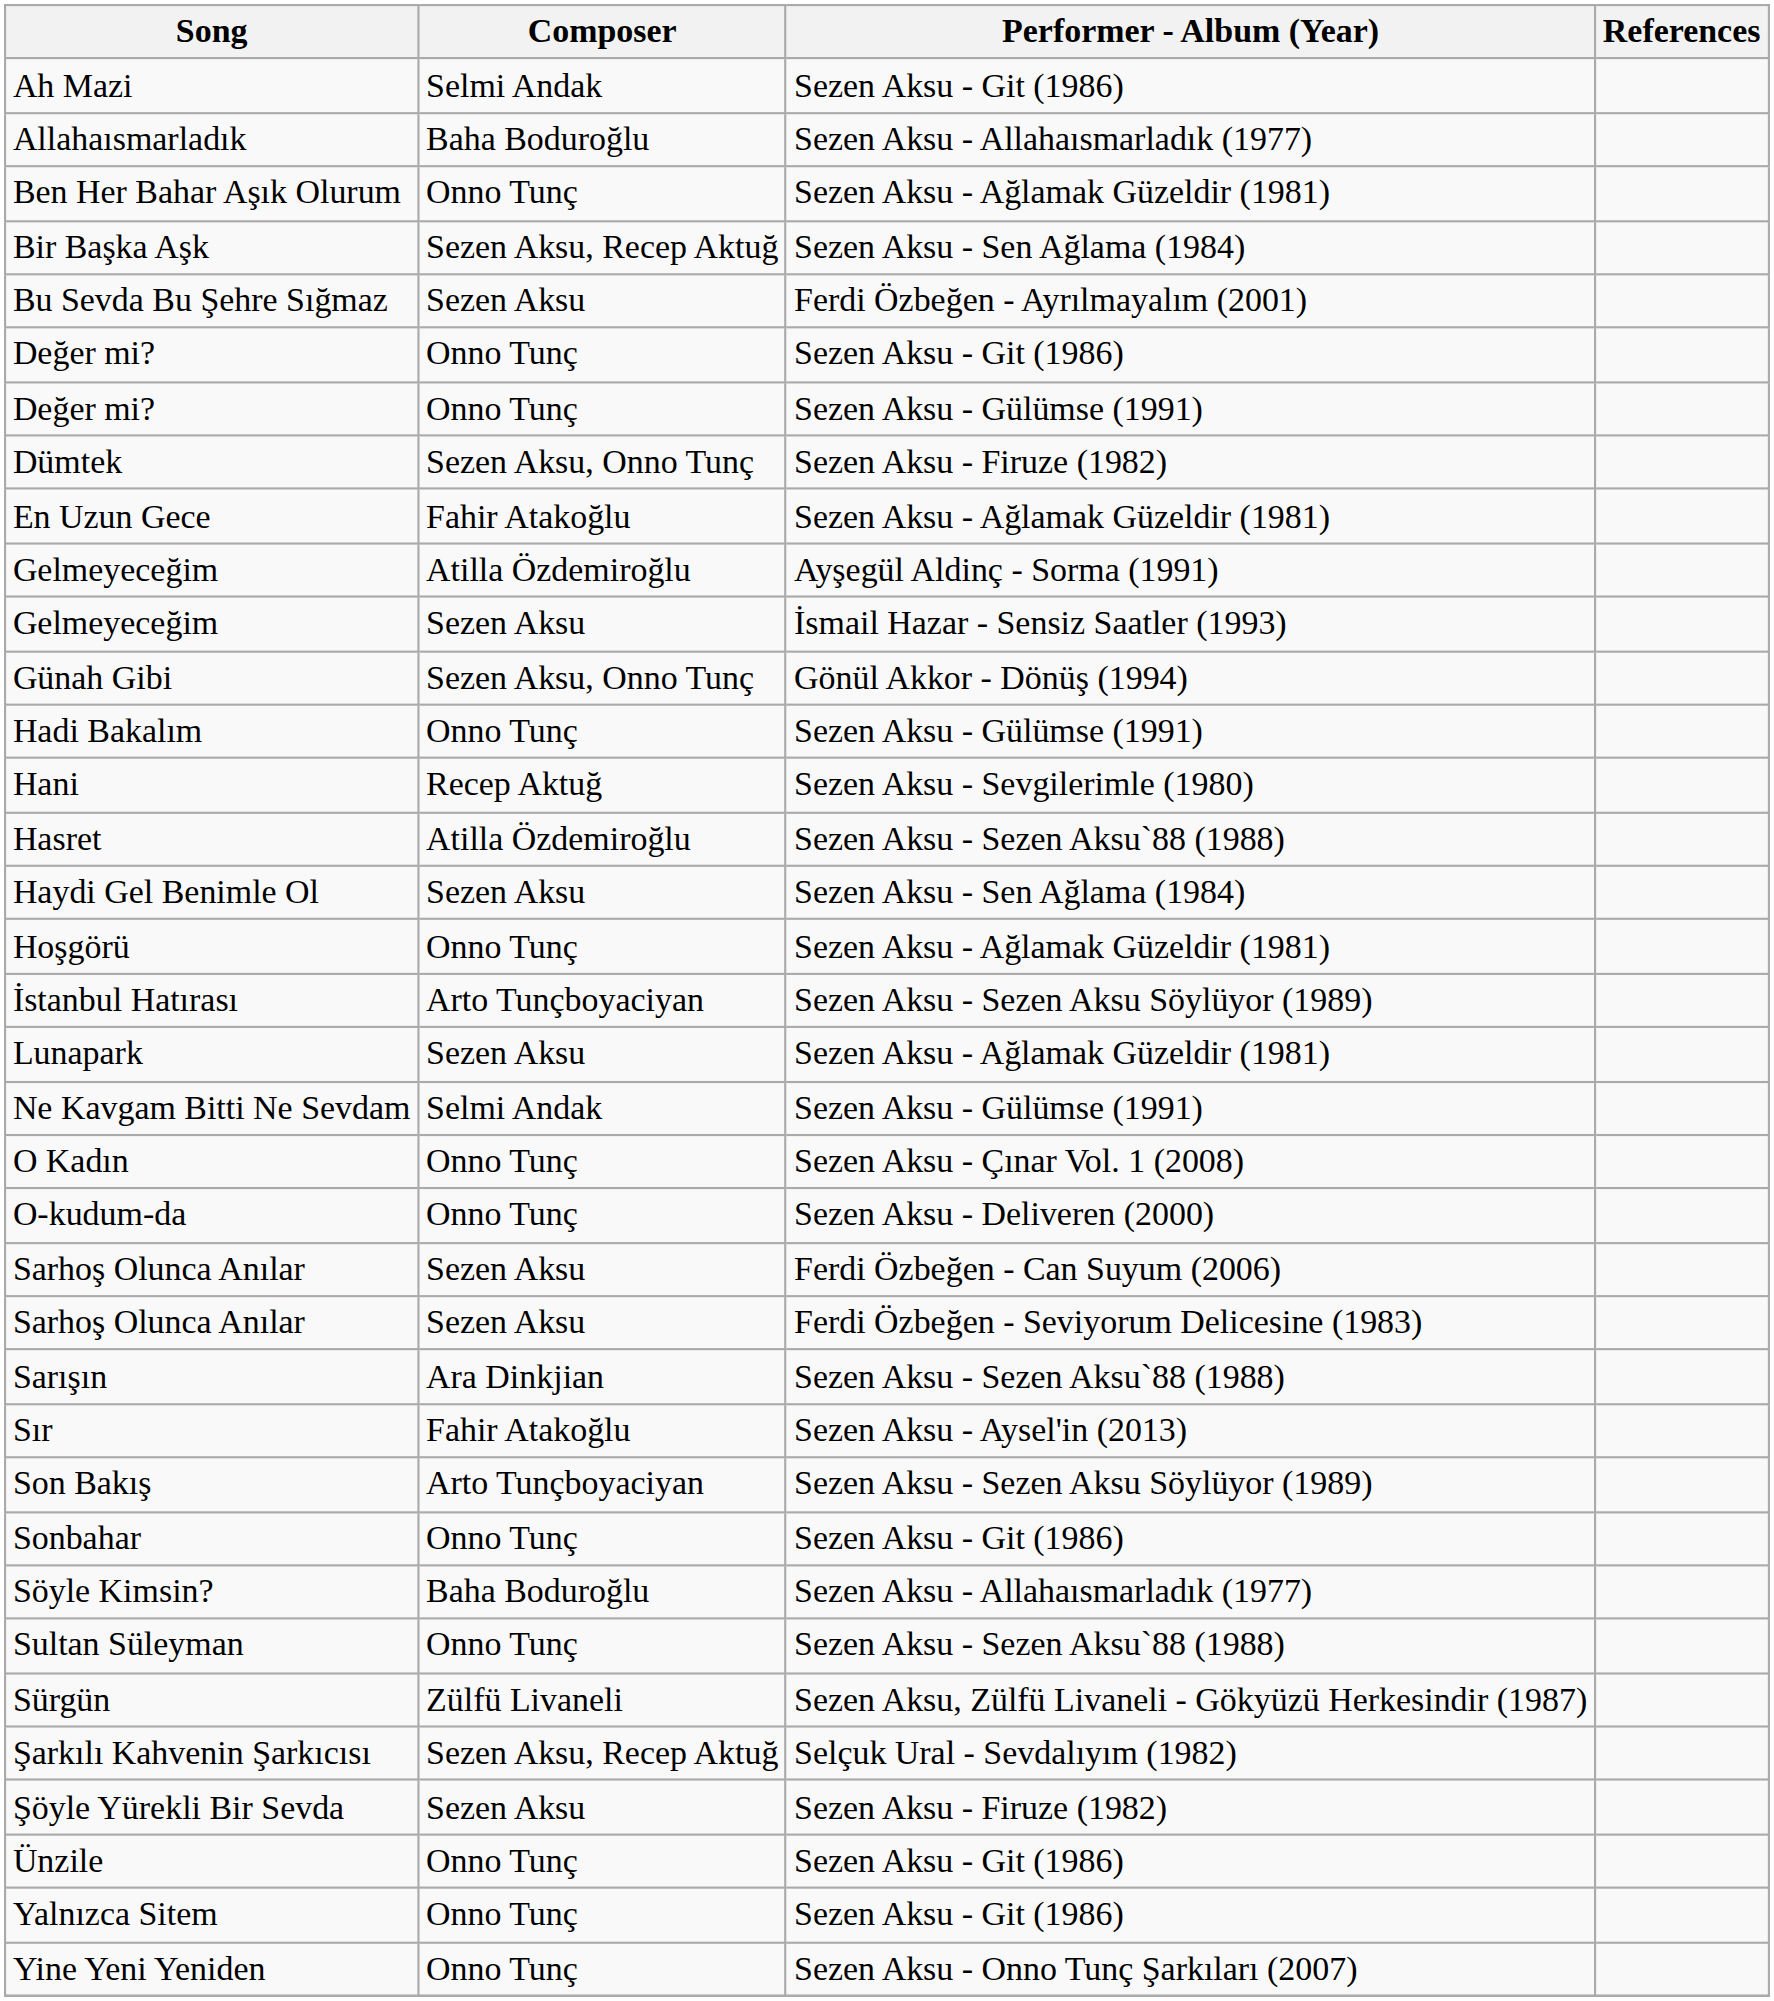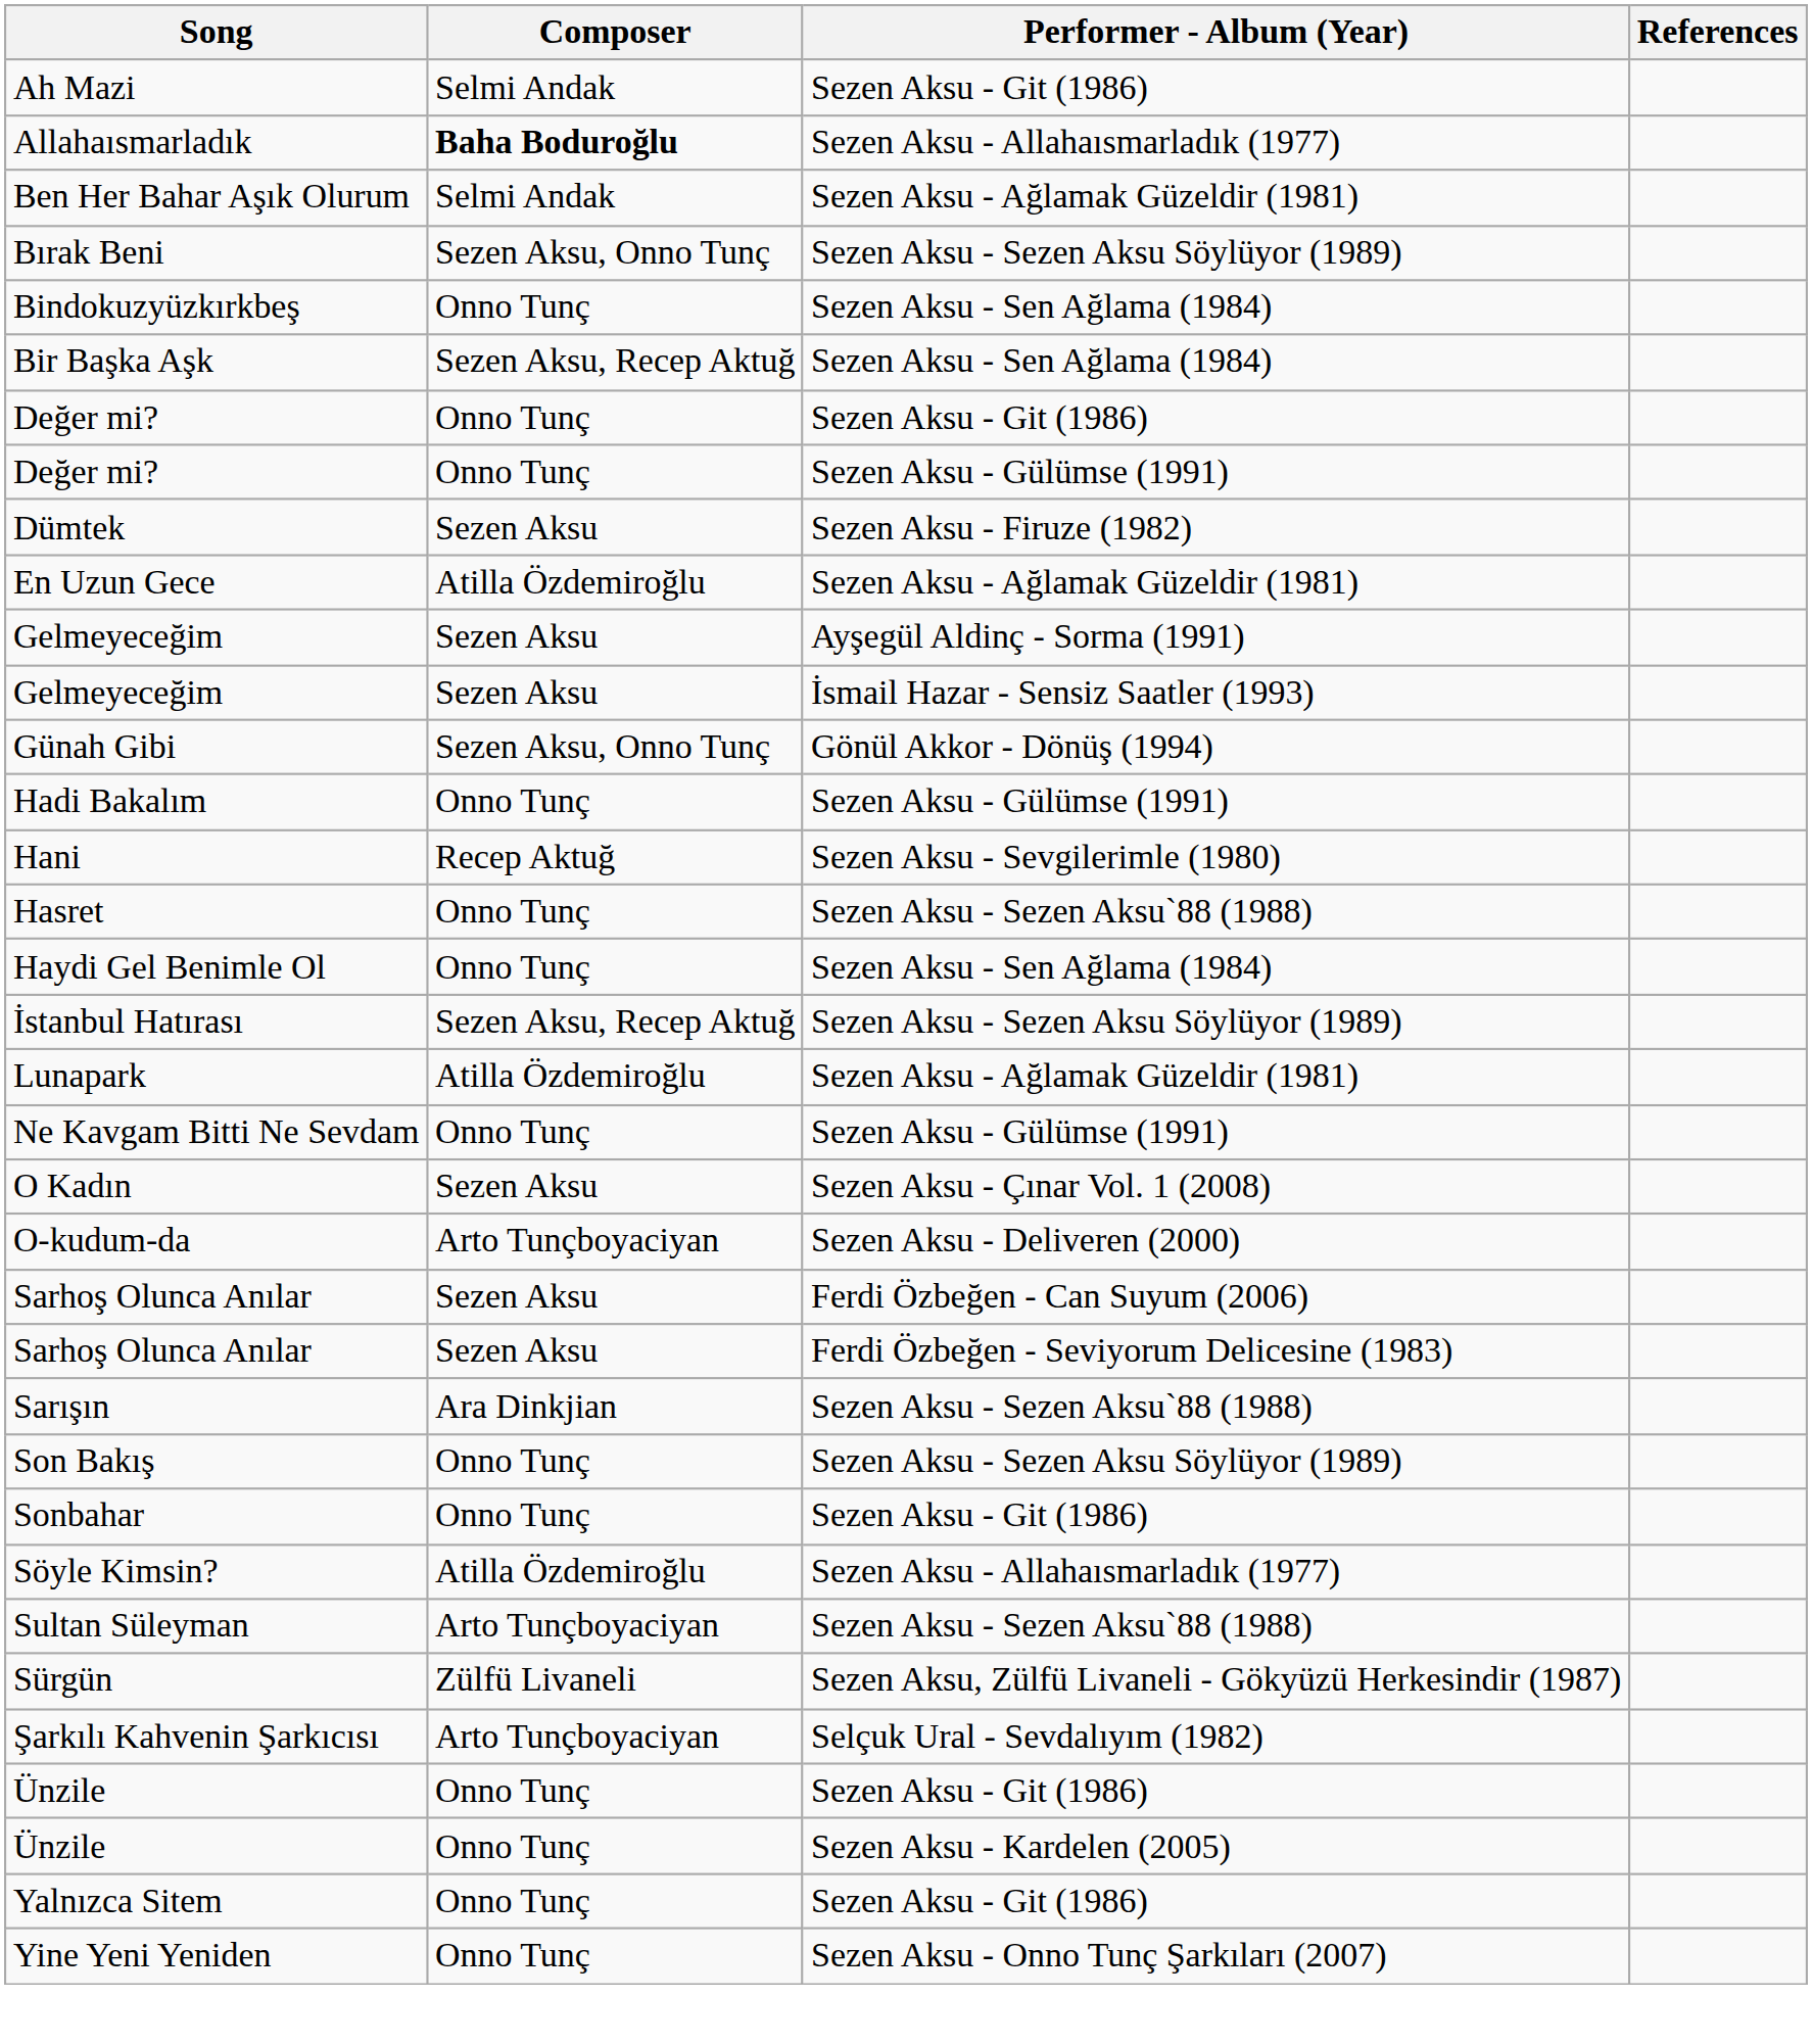Allahaısmarladık | Composer: normal -> bold
Ben Her Bahar Aşık Olurum | Composer: Onno Tunç -> Selmi Andak
+ row: Bırak Beni | Sezen Aksu, Onno Tunç | Sezen Aksu - Sezen Aksu Söylüyor (1989)
+ row: Bindokuzyüzkırkbeş | Onno Tunç | Sezen Aksu - Sen Ağlama (1984)
- row: Bu Sevda Bu Şehre Sığmaz | Sezen Aksu | Ferdi Özbeğen - Ayrılmayalım (2001)
Dümtek | Composer: Sezen Aksu, Onno Tunç -> Sezen Aksu
En Uzun Gece | Composer: Fahir Atakoğlu -> Atilla Özdemiroğlu
Gelmeyeceğim / Ayşegül Aldinç - Sorma (1991) | Composer: Atilla Özdemiroğlu -> Sezen Aksu
Hasret | Composer: Atilla Özdemiroğlu -> Onno Tunç
Haydi Gel Benimle Ol | Composer: Sezen Aksu -> Onno Tunç
- row: Hoşgörü | Onno Tunç | Sezen Aksu - Ağlamak Güzeldir (1981)
İstanbul Hatırası | Composer: Arto Tunçboyaciyan -> Sezen Aksu, Recep Aktuğ
Lunapark | Composer: Sezen Aksu -> Atilla Özdemiroğlu
Ne Kavgam Bitti Ne Sevdam | Composer: Selmi Andak -> Onno Tunç
O Kadın | Composer: Onno Tunç -> Sezen Aksu
O-kudum-da | Composer: Onno Tunç -> Arto Tunçboyaciyan
- row: Sır | Fahir Atakoğlu | Sezen Aksu - Aysel'in (2013)
Son Bakış | Composer: Arto Tunçboyaciyan -> Onno Tunç
Söyle Kimsin? | Composer: Baha Boduroğlu -> Atilla Özdemiroğlu
Sultan Süleyman | Composer: Onno Tunç -> Arto Tunçboyaciyan
Şarkılı Kahvenin Şarkıcısı | Composer: Sezen Aksu, Recep Aktuğ -> Arto Tunçboyaciyan
- row: Şöyle Yürekli Bir Sevda | Sezen Aksu | Sezen Aksu - Firuze (1982)
+ row: Ünzile | Onno Tunç | Sezen Aksu - Kardelen (2005)
